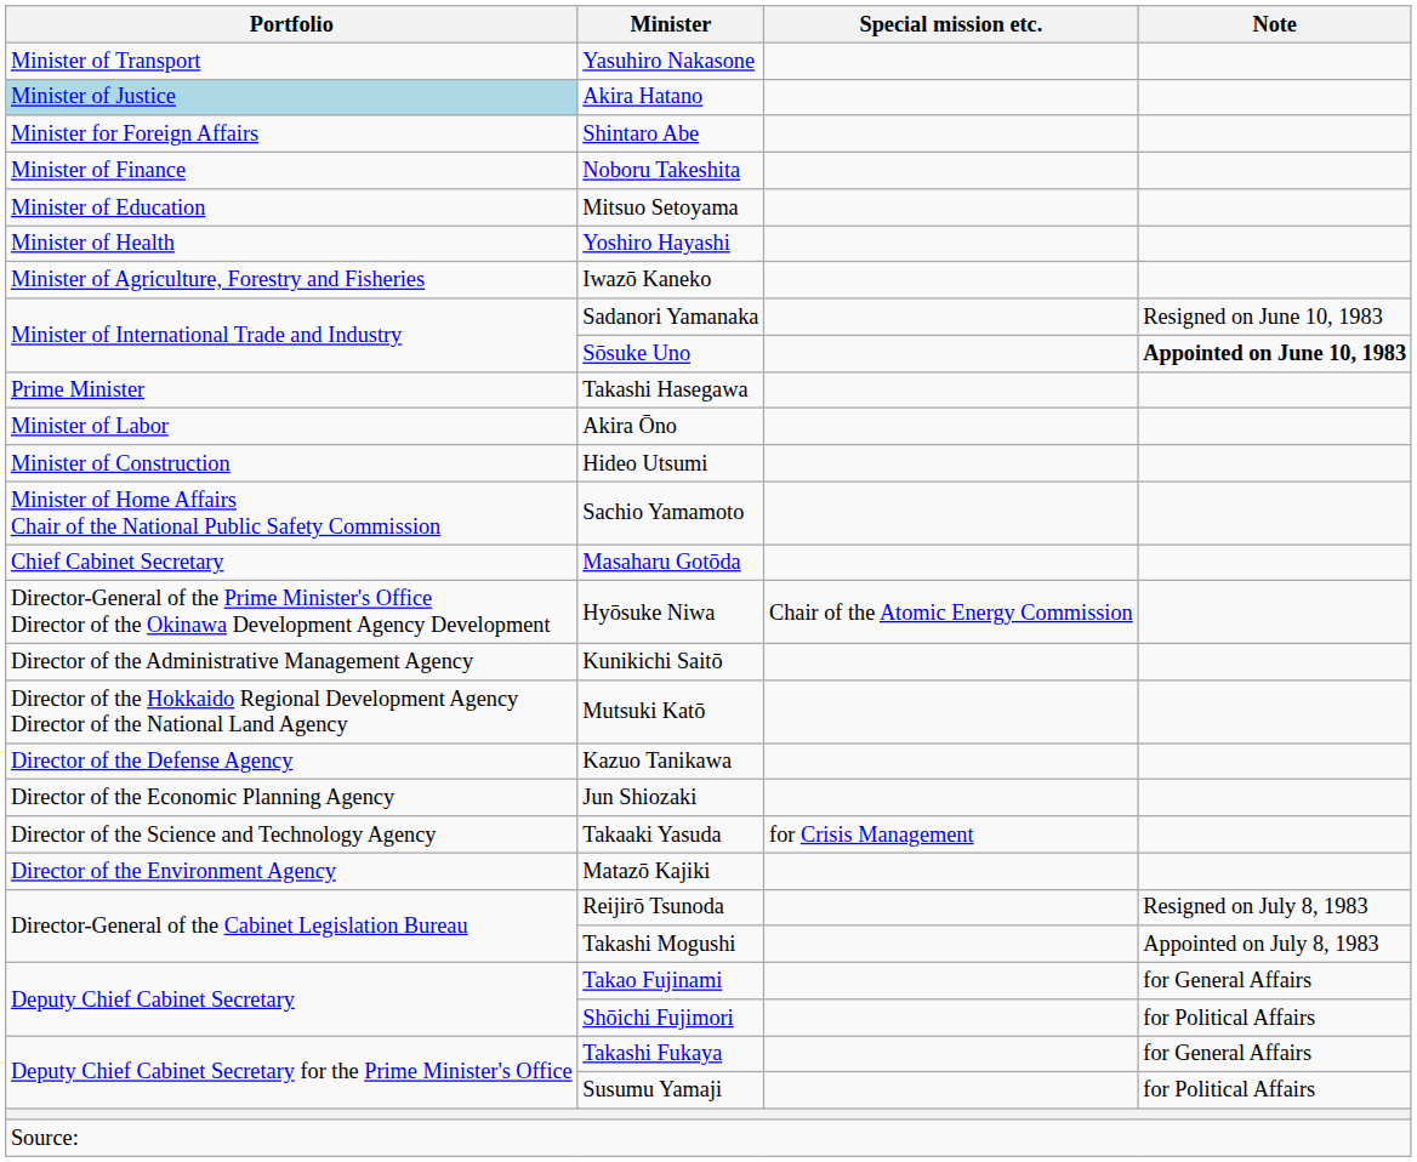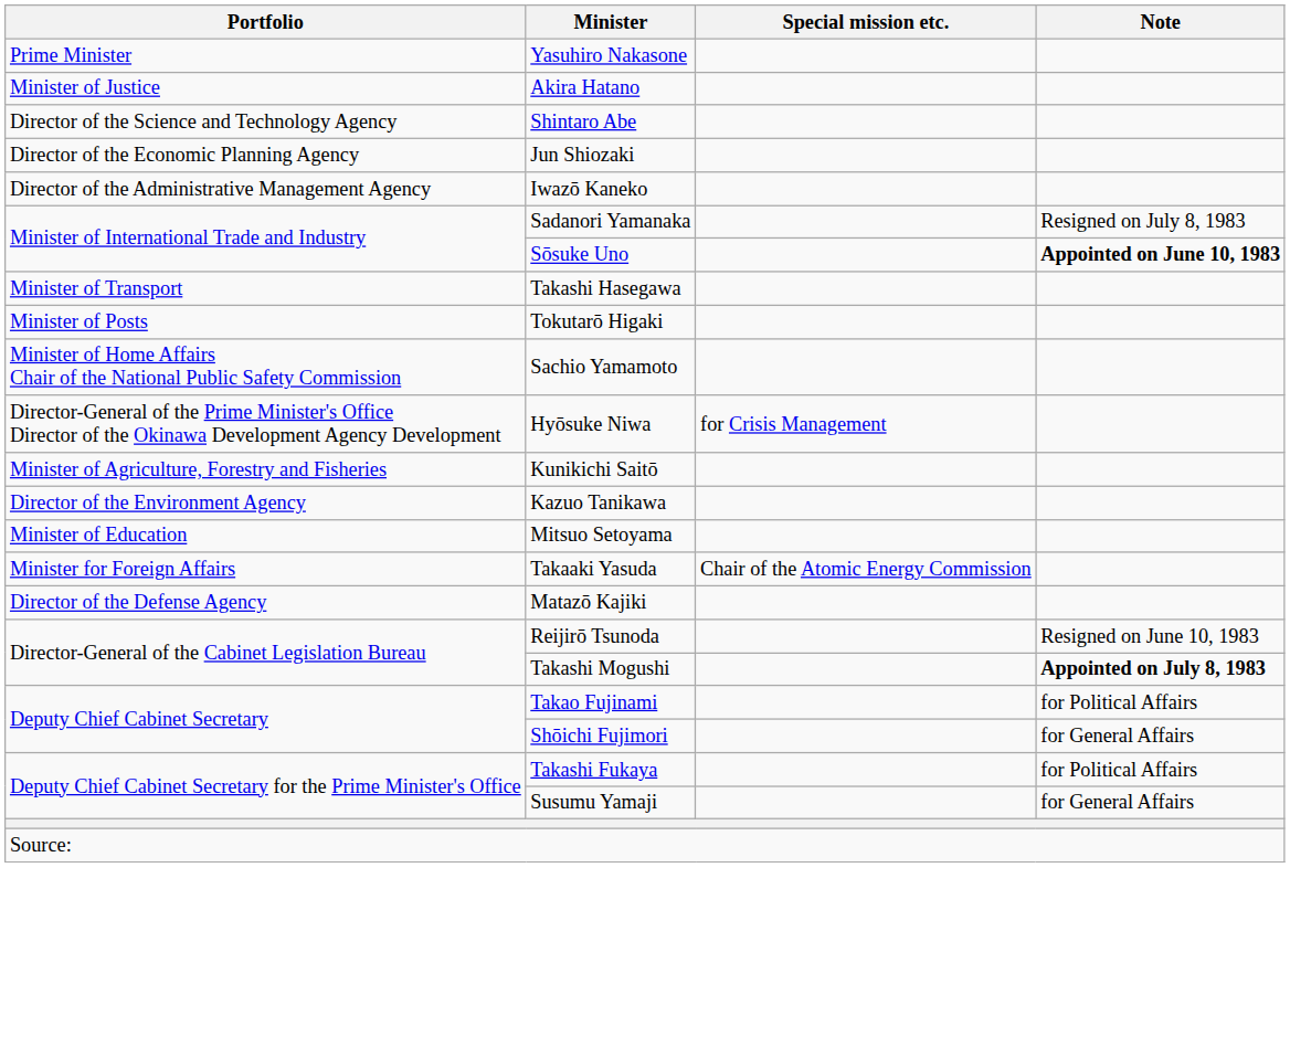Yasuhiro Nakasone | Portfolio: Minister of Transport -> Prime Minister
Akira Hatano | Portfolio: lightblue background -> no background
Shintaro Abe | Portfolio: Minister for Foreign Affairs -> Director of the Science and Technology Agency
- row: Minister of Finance | Noboru Takeshita
rows swapped: Mitsuo Setoyama <-> Jun Shiozaki
- row: Minister of Health | Yoshiro Hayashi
Iwazō Kaneko | Portfolio: Minister of Agriculture, Forestry and Fisheries -> Director of the Administrative Management Agency
Sadanori Yamanaka | Note: Resigned on June 10, 1983 -> Resigned on July 8, 1983
Takashi Hasegawa | Portfolio: Prime Minister -> Minister of Transport
+ row: Minister of Posts | Tokutarō Higaki
- row: Minister of Labor | Akira Ōno
- row: Minister of Construction | Hideo Utsumi
- row: Chief Cabinet Secretary | Masaharu Gotōda
Hyōsuke Niwa | Special mission etc.: Chair of the Atomic Energy Commission -> for Crisis Management
Kunikichi Saitō | Portfolio: Director of the Administrative Management Agency -> Minister of Agriculture, Forestry and Fisheries
- row: Director of the Hokkaido Regional Development Agency Director of the National Land Agency | Mutsuki Katō
Kazuo Tanikawa | Portfolio: Director of the Defense Agency -> Director of the Environment Agency
Takaaki Yasuda | Portfolio: Director of the Science and Technology Agency -> Minister for Foreign Affairs
Takaaki Yasuda | Special mission etc.: for Crisis Management -> Chair of the Atomic Energy Commission
Matazō Kajiki | Portfolio: Director of the Environment Agency -> Director of the Defense Agency
Reijirō Tsunoda | Note: Resigned on July 8, 1983 -> Resigned on June 10, 1983
Takashi Mogushi | Note: normal -> bold
Takao Fujinami | Note: for General Affairs -> for Political Affairs
Shōichi Fujimori | Note: for Political Affairs -> for General Affairs
Takashi Fukaya | Note: for General Affairs -> for Political Affairs
Susumu Yamaji | Note: for Political Affairs -> for General Affairs
